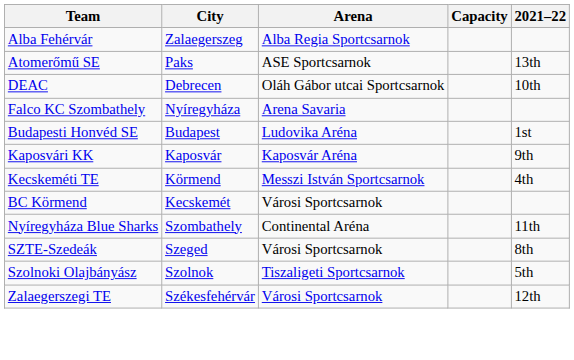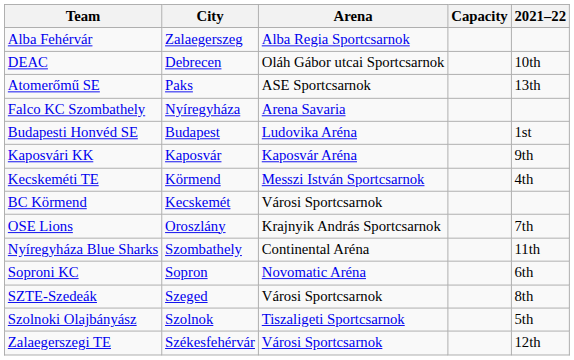rows swapped: Atomerőmű SE <-> DEAC
+ row: OSE Lions | Oroszlány | Krajnyik András Sportcsarnok | 7th
+ row: Soproni KC | Sopron | Novomatic Aréna | 6th
